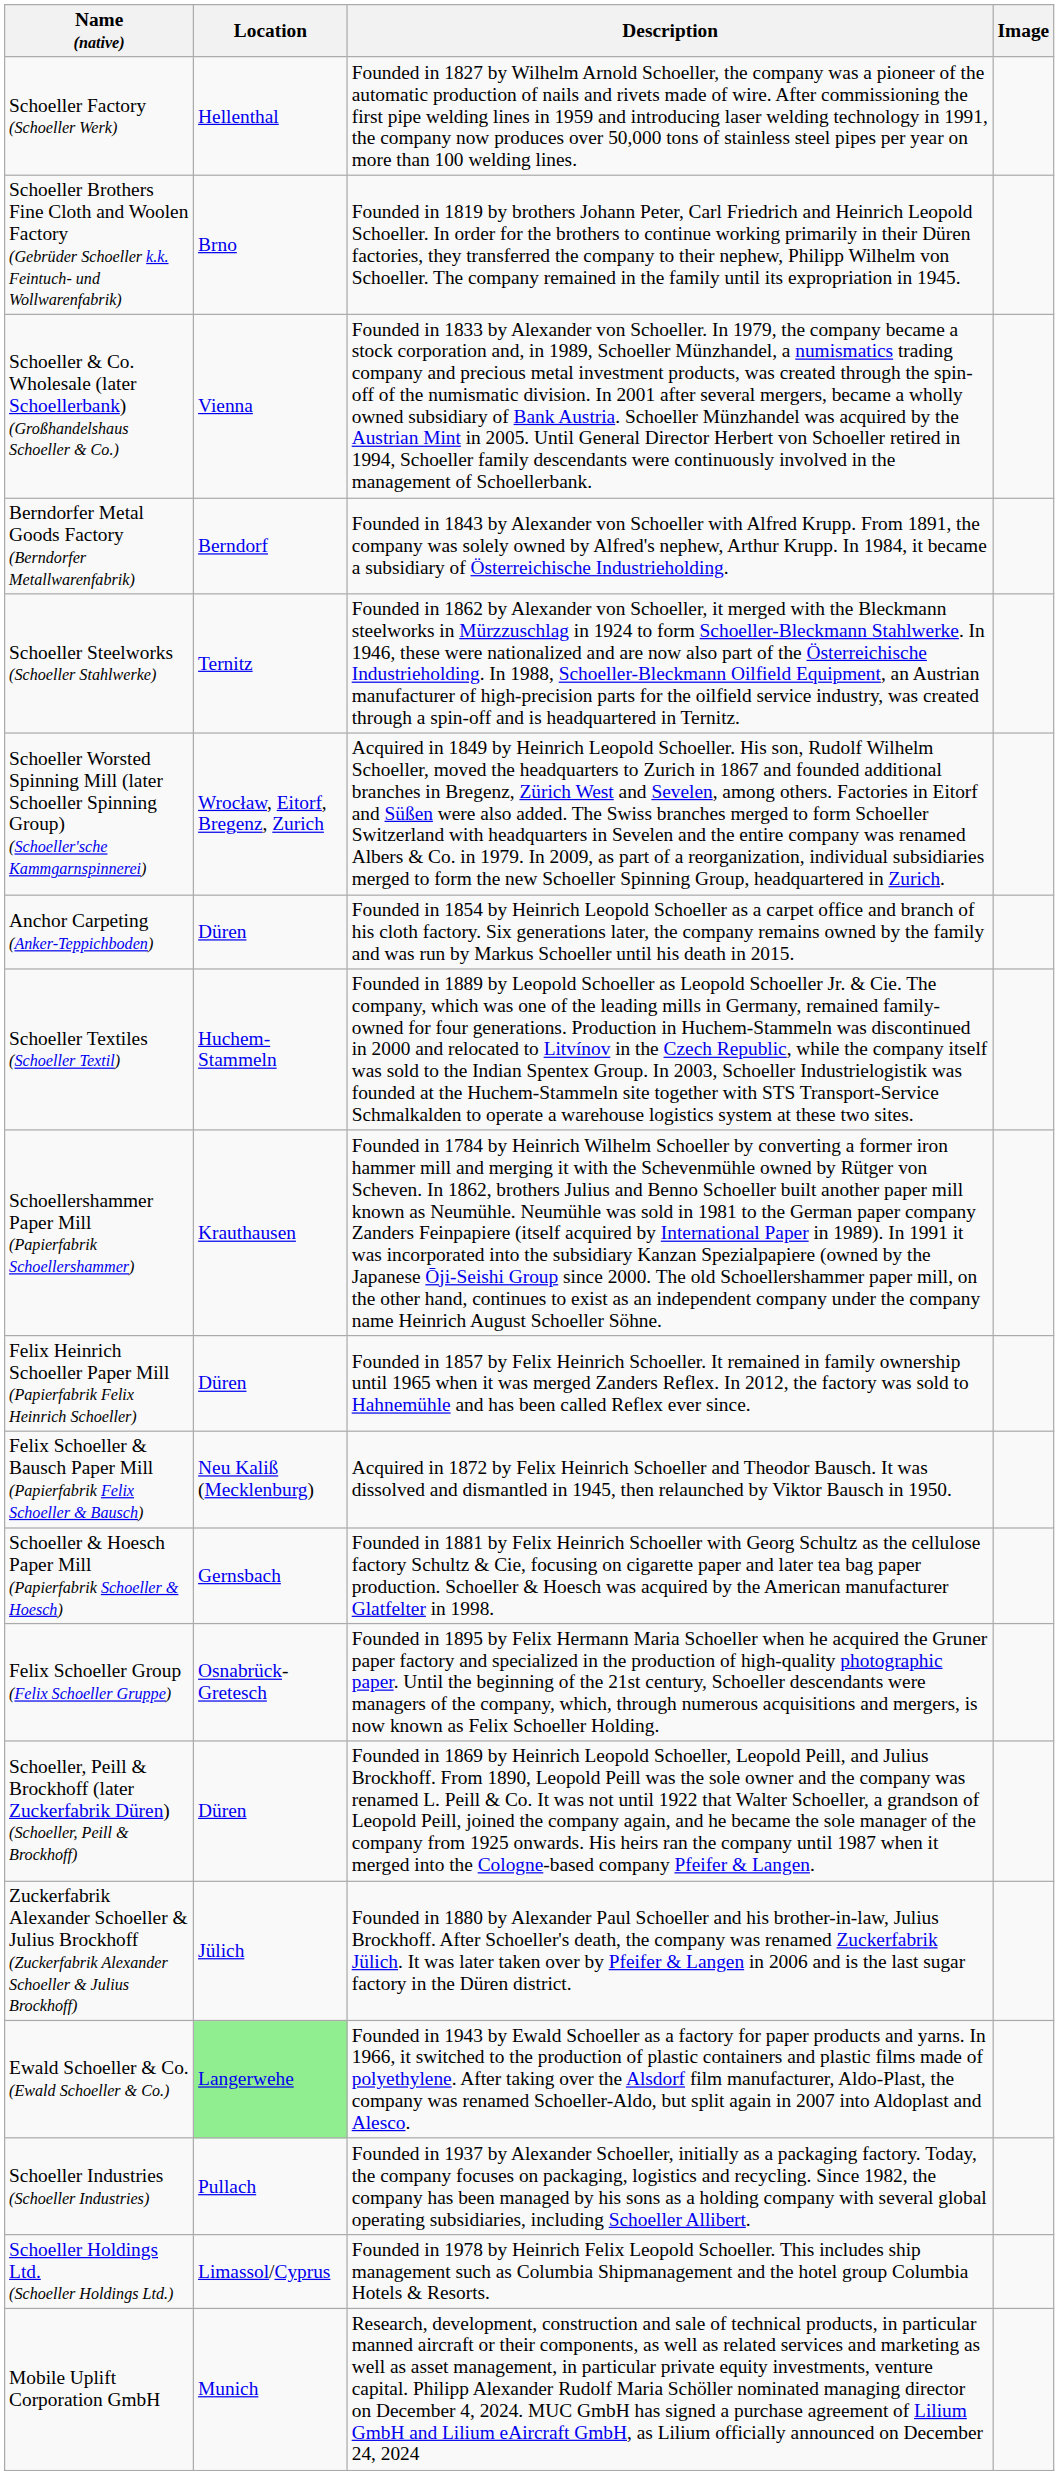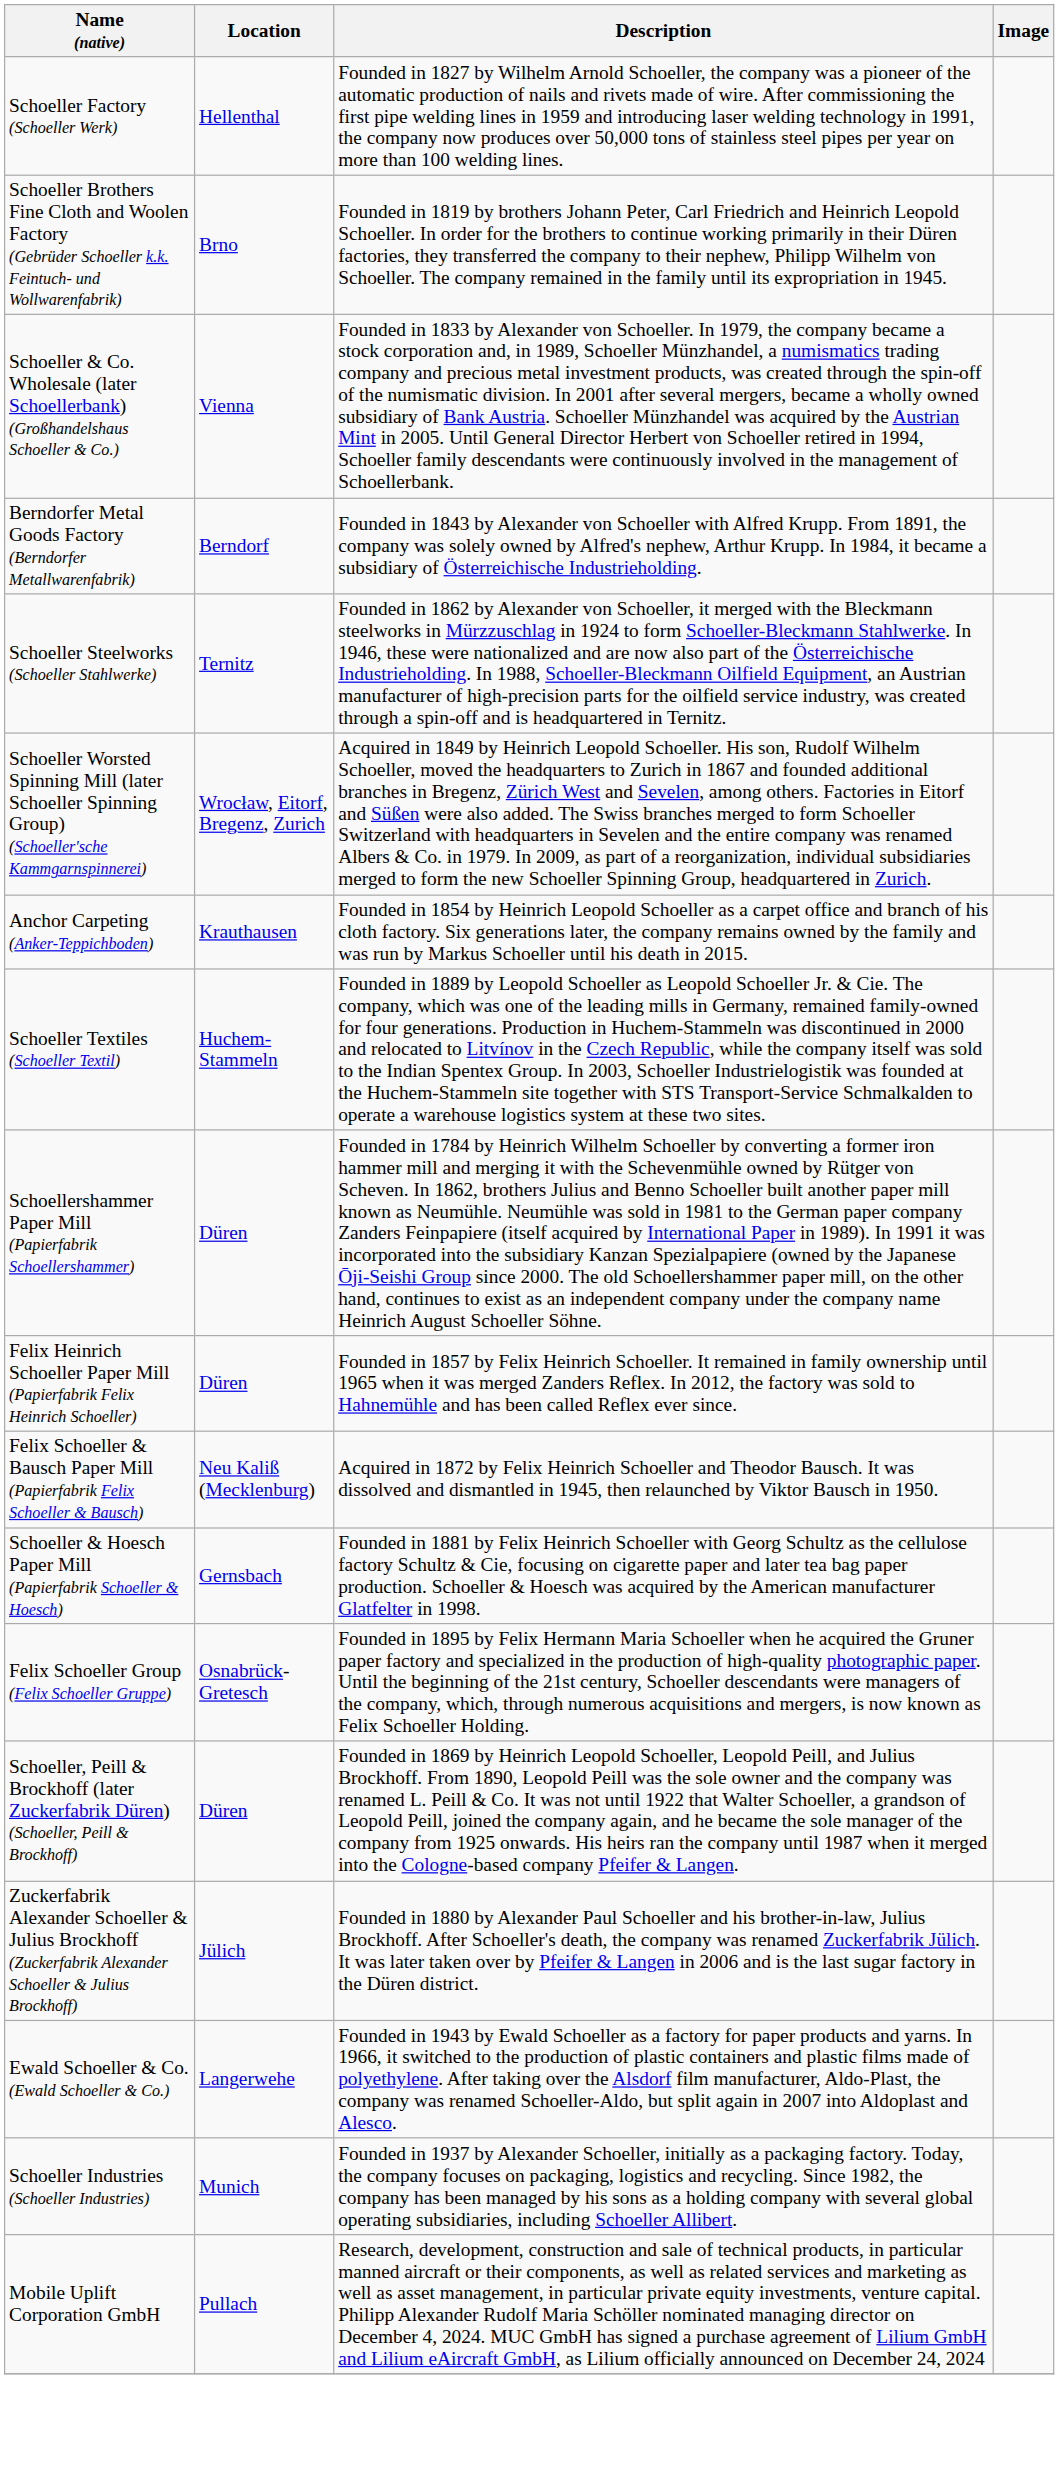Anchor Carpeting (Anker-Teppichboden) | Location: Düren -> Krauthausen
Schoellershammer Paper Mill (Papierfabrik Schoellershammer) | Location: Krauthausen -> Düren
Ewald Schoeller & Co. (Ewald Schoeller & Co.) | Location: lightgreen background -> no background
Schoeller Industries (Schoeller Industries) | Location: Pullach -> Munich
- row: Schoeller Holdings Ltd. (Schoeller Holdings Ltd.) | Limassol/Cyprus | Founded in 1978 by Heinrich Felix Leopold Schoeller. This includes ship management such as Columbia Shipmanagement and the hotel group Columbia Hotels & Resorts.
Mobile Uplift Corporation GmbH | Location: Munich -> Pullach
